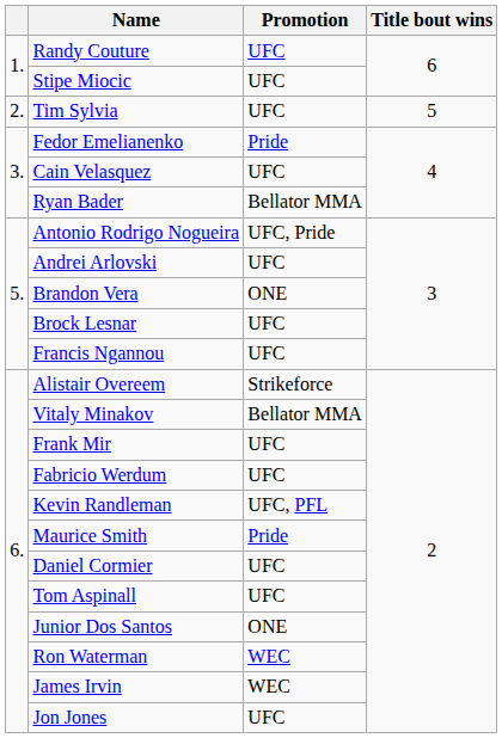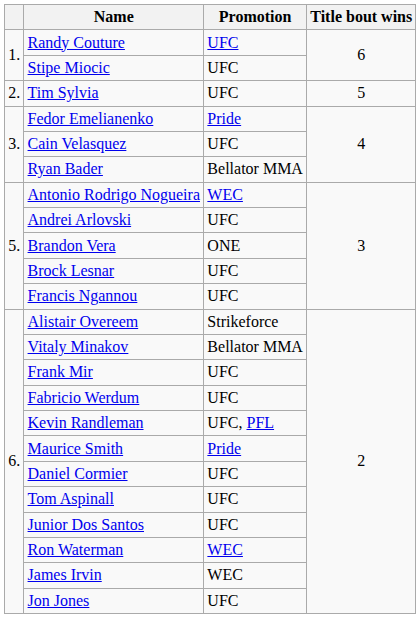Antonio Rodrigo Nogueira | Promotion: UFC, Pride -> WEC
Junior Dos Santos | Promotion: ONE -> UFC
